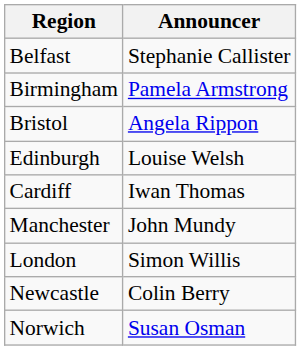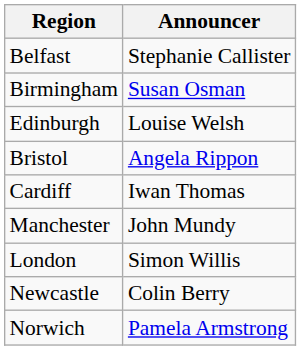Birmingham | Announcer: Pamela Armstrong -> Susan Osman
rows swapped: Bristol <-> Edinburgh
Norwich | Announcer: Susan Osman -> Pamela Armstrong
